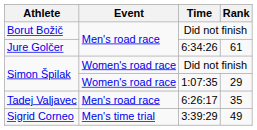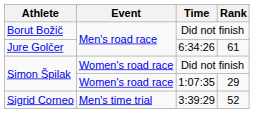- row: Tadej Valjavec | Men's road race | 6:26:17 | 35
Sigrid Corneo | Rank: 49 -> 52
